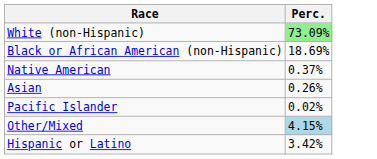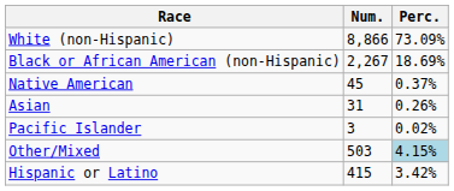+ column: Num. | 8,866 | 2,267 | 45 | 31 | 3 | 503 | 415
White (non-Hispanic) | Perc.: lightgreen background -> no background
